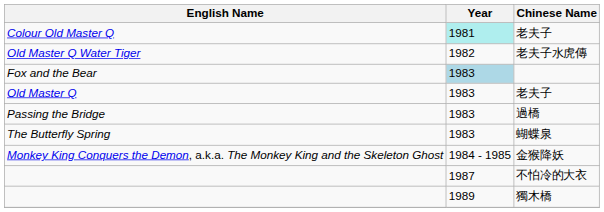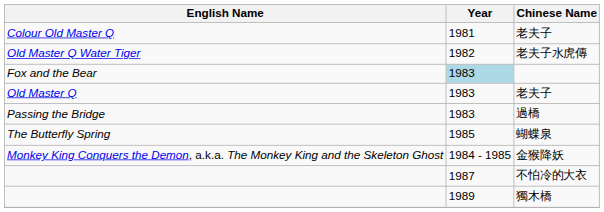Colour Old Master Q | Year: paleturquoise background -> no background
The Butterfly Spring | Year: 1983 -> 1985
